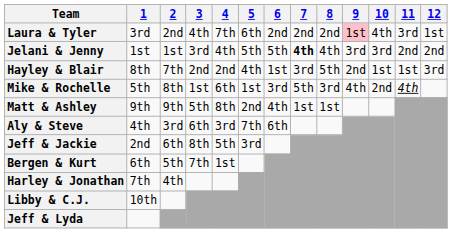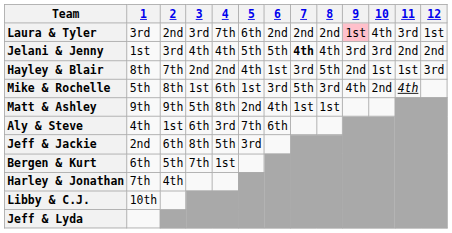Laura & Tyler | 3: 4th -> 3rd
Jelani & Jenny | 2: 1st -> 3rd
Jelani & Jenny | 3: 3rd -> 4th
Aly & Steve | 2: 3rd -> 1st
